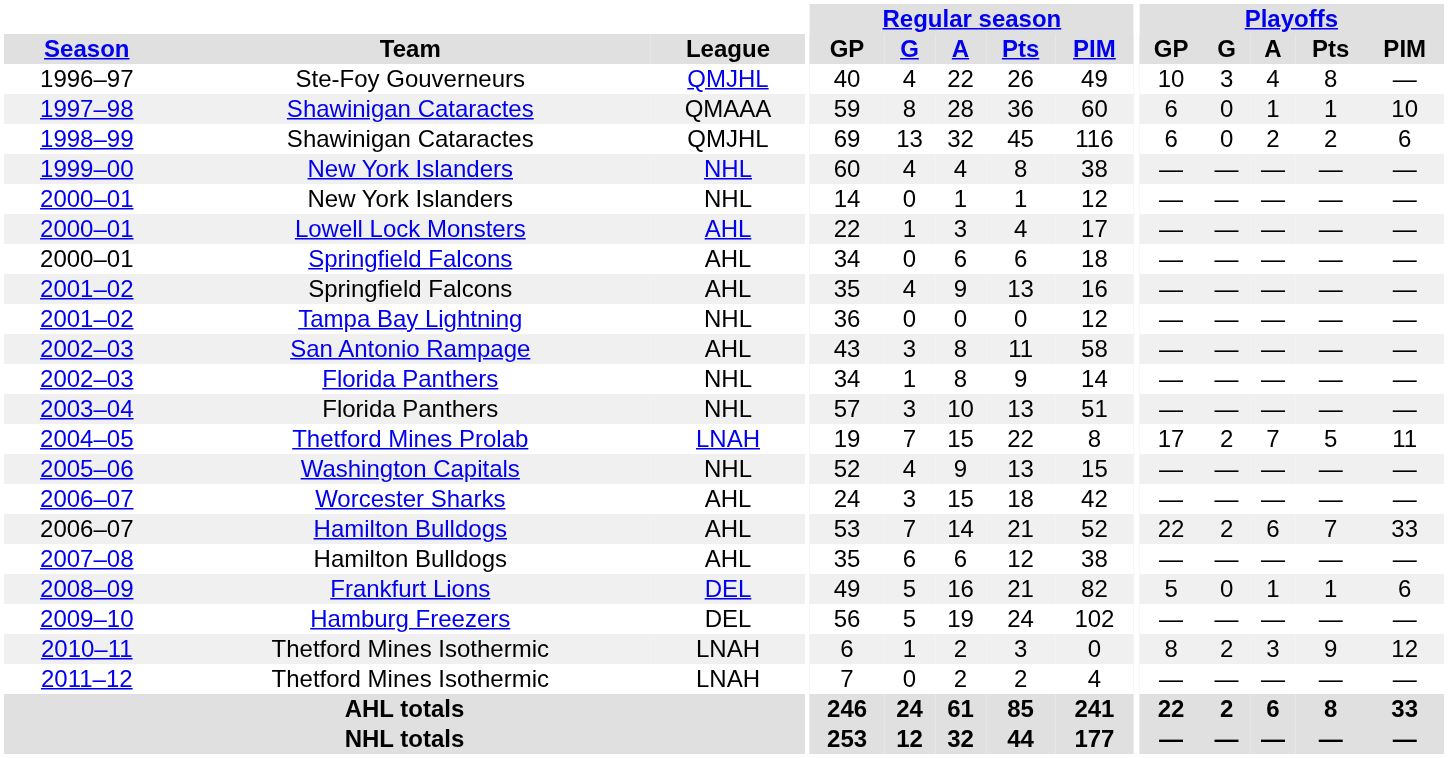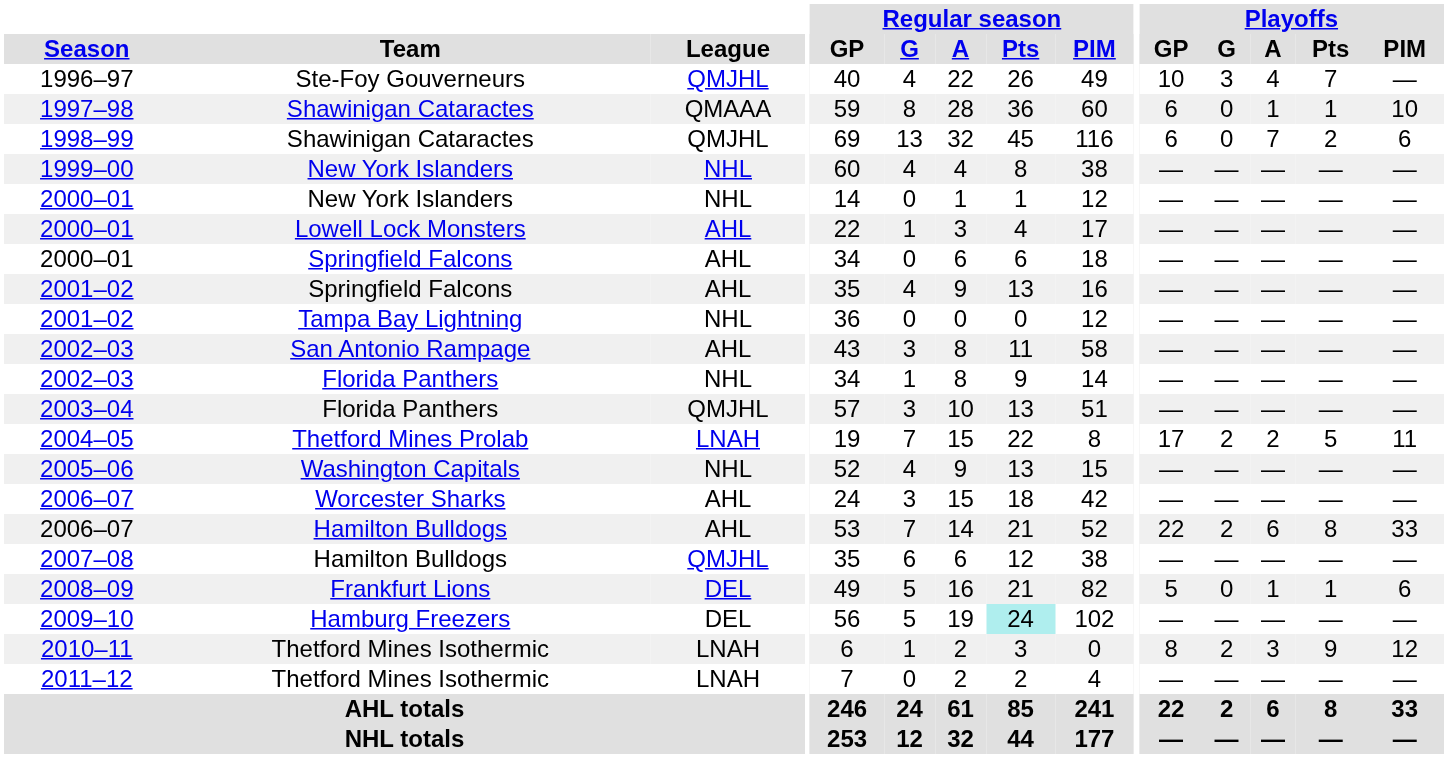1996–97 | Playoffs / Pts: 8 -> 7
1998–99 | Playoffs / A: 2 -> 7
2003–04 | League: NHL -> QMJHL
2004–05 | Playoffs / A: 7 -> 2
2006–07 / Hamilton Bulldogs | Playoffs / Pts: 7 -> 8
2007–08 | League: AHL -> QMJHL
2009–10 | Regular season / Pts: no background -> paleturquoise background
